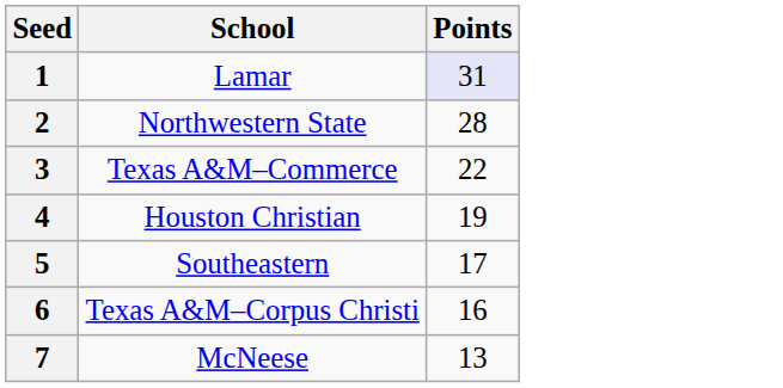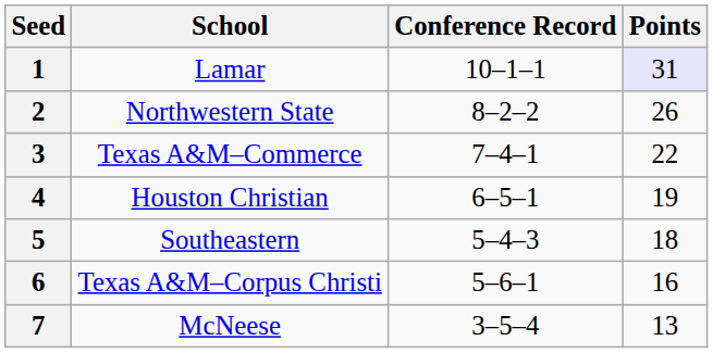+ column: Conference Record | 10–1–1 | 8–2–2 | 7–4–1 | 6–5–1 | 5–4–3 | 5–6–1 | 3–5–4
2 | Points: 28 -> 26
5 | Points: 17 -> 18
